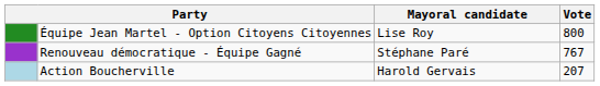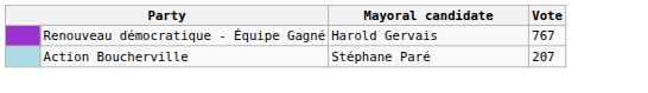- row: Équipe Jean Martel - Option Citoyens Citoyennes | Lise Roy | 800
Renouveau démocratique - Équipe Gagné | Mayoral candidate: Stéphane Paré -> Harold Gervais
Action Boucherville | Mayoral candidate: Harold Gervais -> Stéphane Paré
